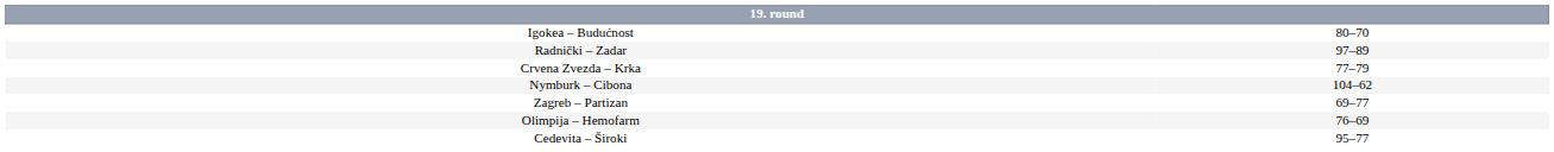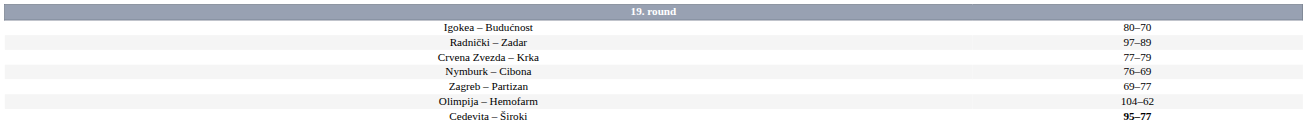Nymburk – Cibona | column 2: 104–62 -> 76–69
Olimpija – Hemofarm | column 2: 76–69 -> 104–62
Cedevita – Široki | column 2: normal -> bold
